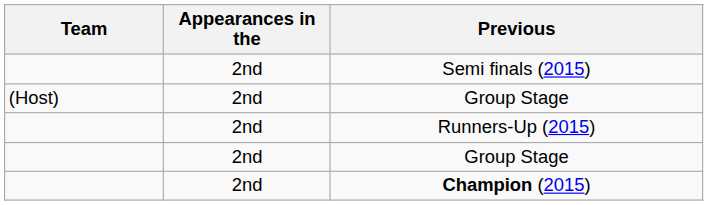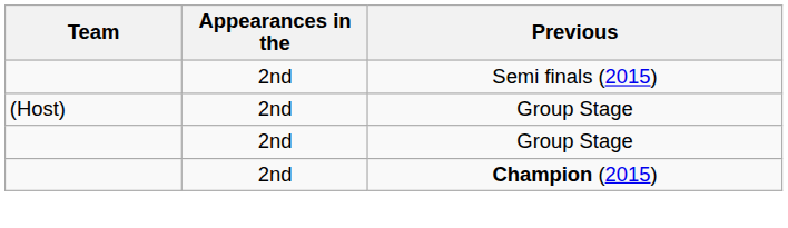- row: 2nd | Runners-Up (2015)
